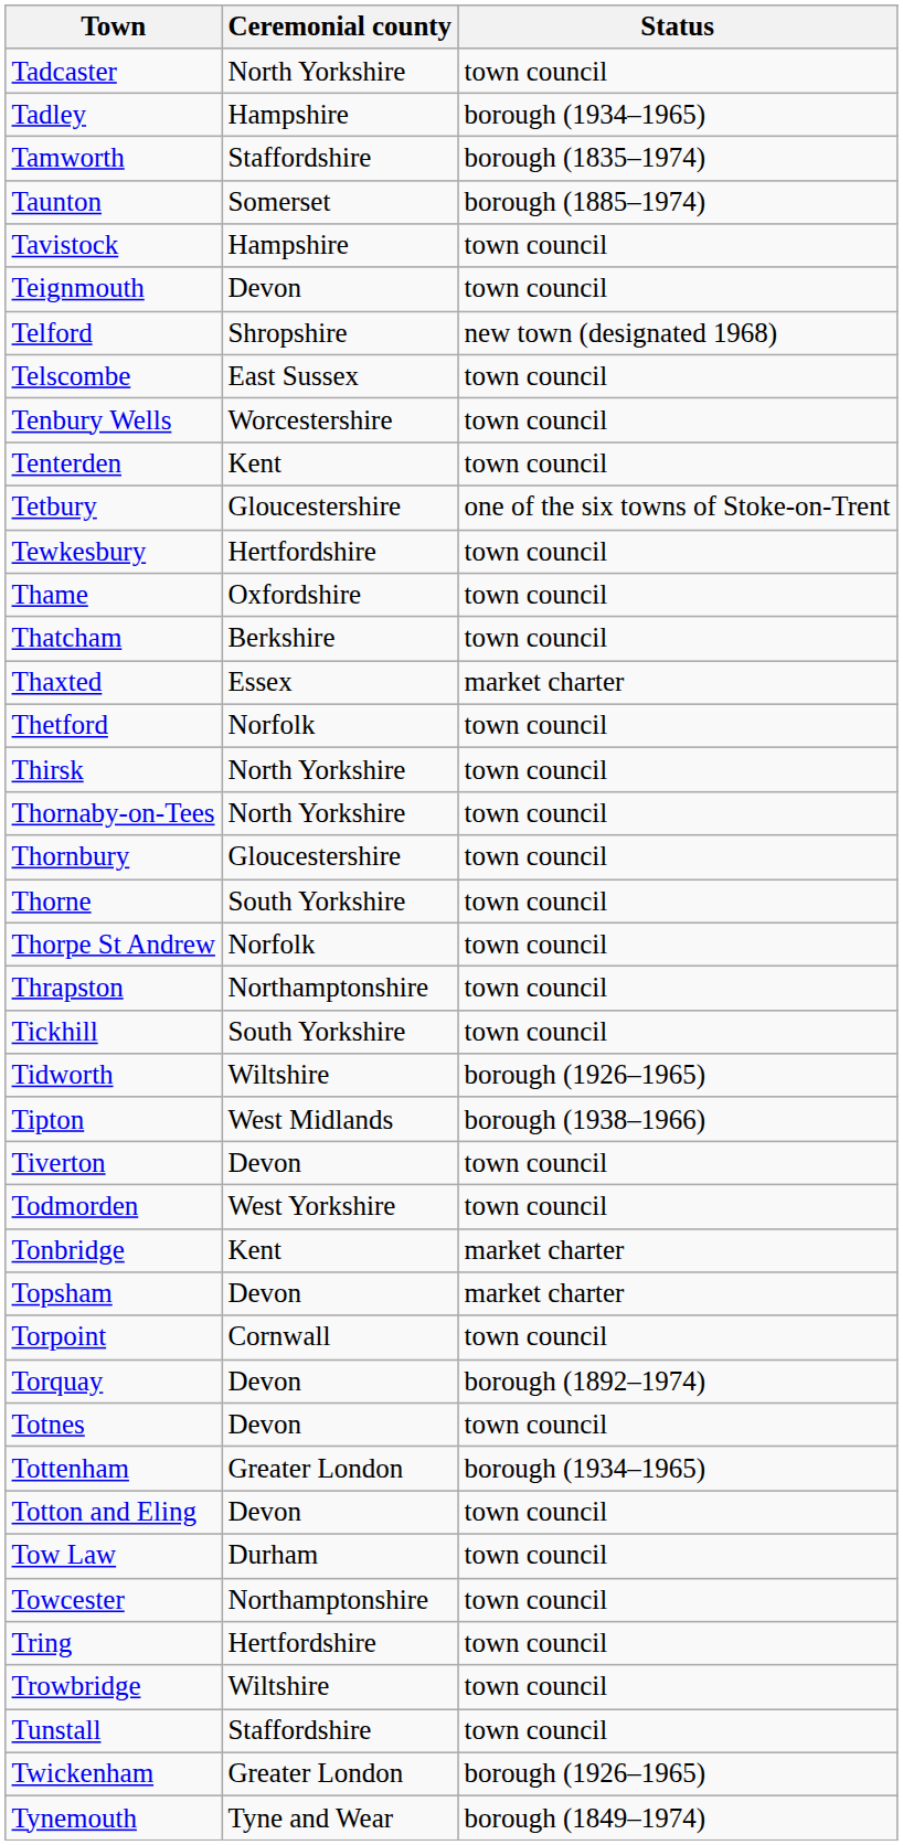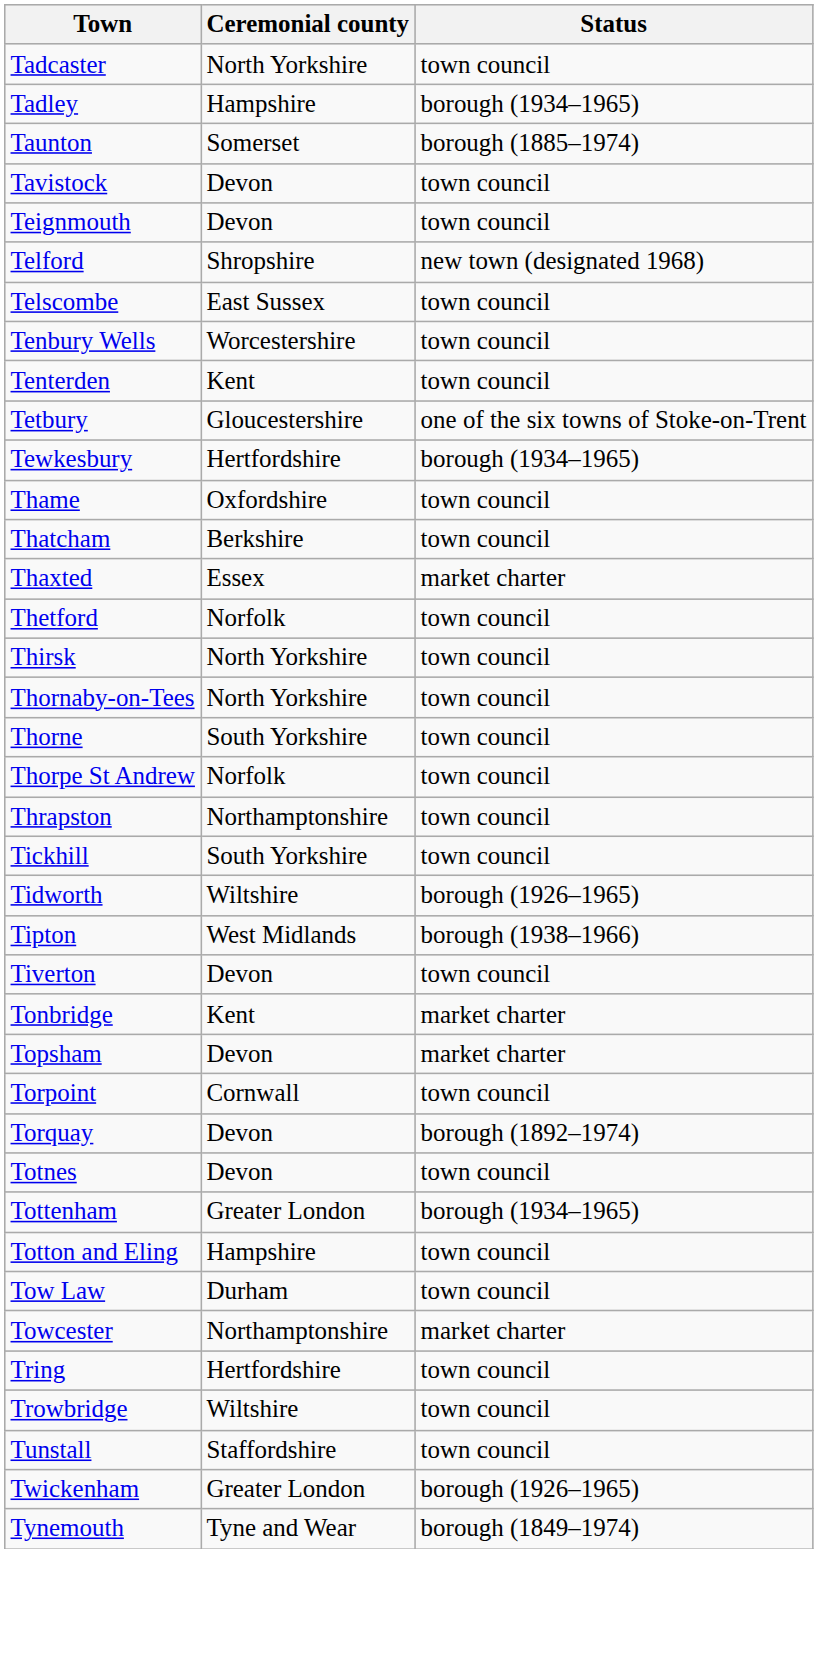- row: Tamworth | Staffordshire | borough (1835–1974)
Tavistock | Ceremonial county: Hampshire -> Devon
Tewkesbury | Status: town council -> borough (1934–1965)
- row: Thornbury | Gloucestershire | town council
- row: Todmorden | West Yorkshire | town council
Totton and Eling | Ceremonial county: Devon -> Hampshire
Towcester | Status: town council -> market charter
